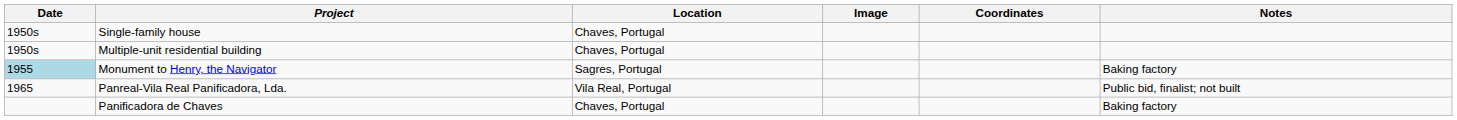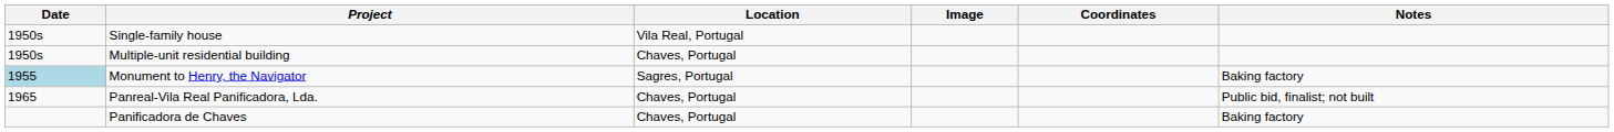Single-family house | Location: Chaves, Portugal -> Vila Real, Portugal
Panreal-Vila Real Panificadora, Lda. | Location: Vila Real, Portugal -> Chaves, Portugal
